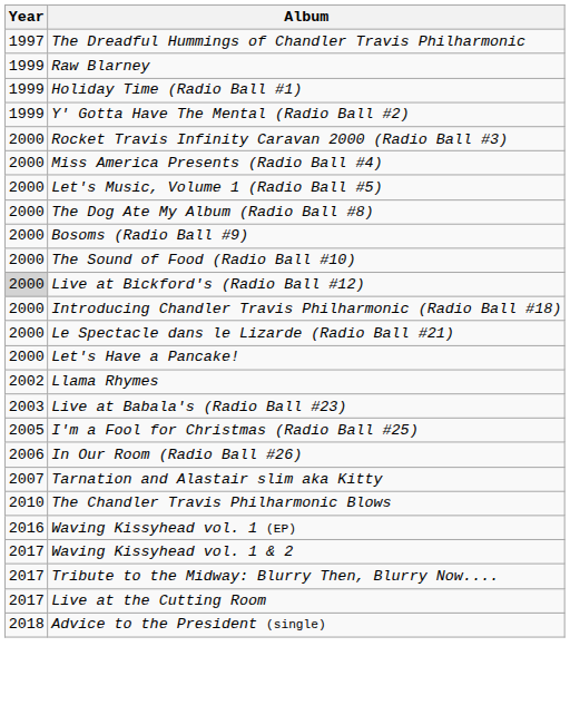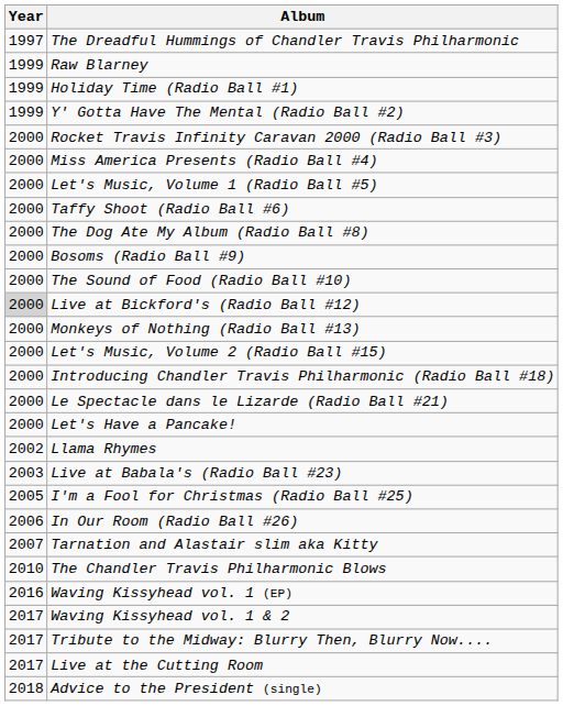+ row: 2000 | Taffy Shoot (Radio Ball #6)
+ row: 2000 | Monkeys of Nothing (Radio Ball #13)
+ row: 2000 | Let's Music, Volume 2 (Radio Ball #15)
